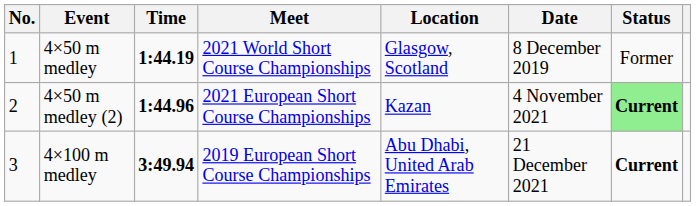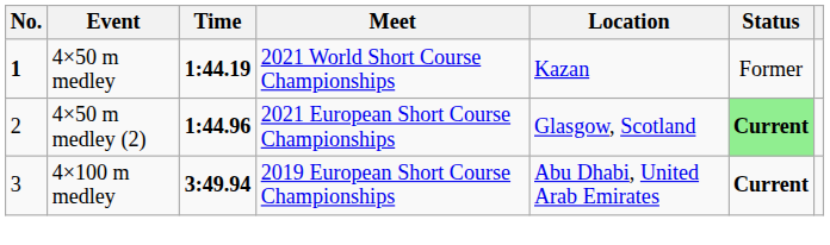- column: Date | 8 December 2019 | 4 November 2021 | 21 December 2021
4×50 m medley | No.: normal -> bold
4×50 m medley | Location: Glasgow, Scotland -> Kazan
4×50 m medley (2) | Location: Kazan -> Glasgow, Scotland
